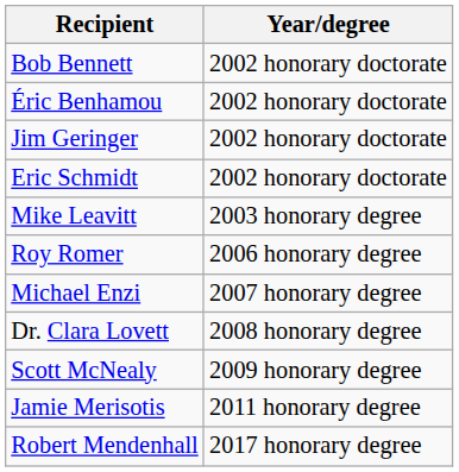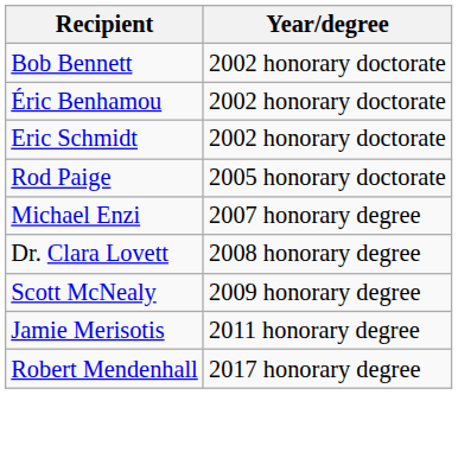- row: Jim Geringer | 2002 honorary doctorate
- row: Mike Leavitt | 2003 honorary degree
+ row: Rod Paige | 2005 honorary doctorate
- row: Roy Romer | 2006 honorary degree
